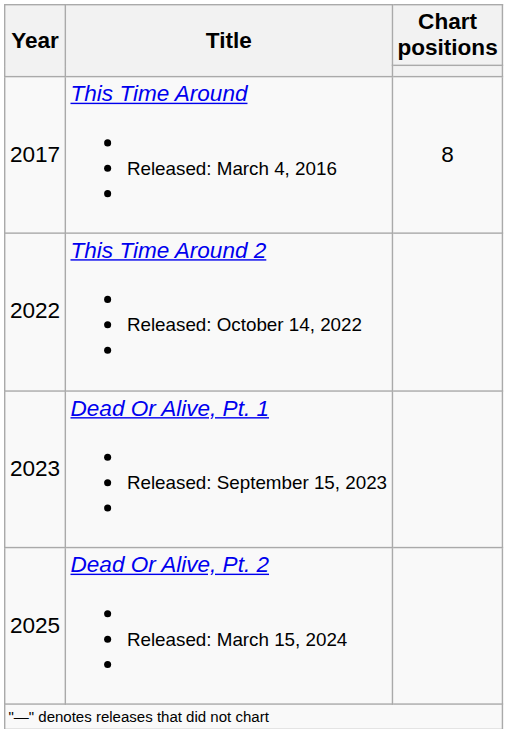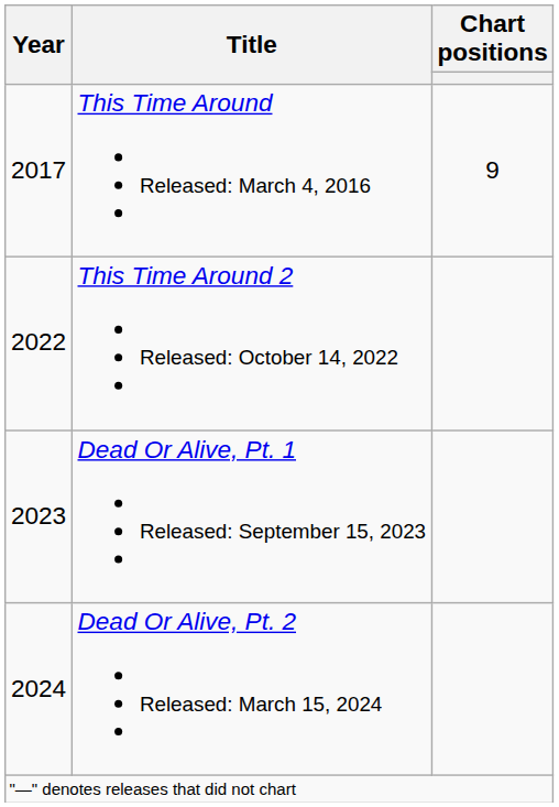This Time Around Released: March 4, 2016 | Chart positions: 8 -> 9
Dead Or Alive, Pt. 2 Released: March 15, 2024 | Year: 2025 -> 2024
